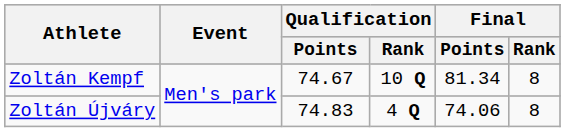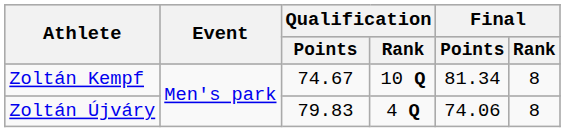Zoltán Újváry | Qualification / Points: 74.83 -> 79.83
